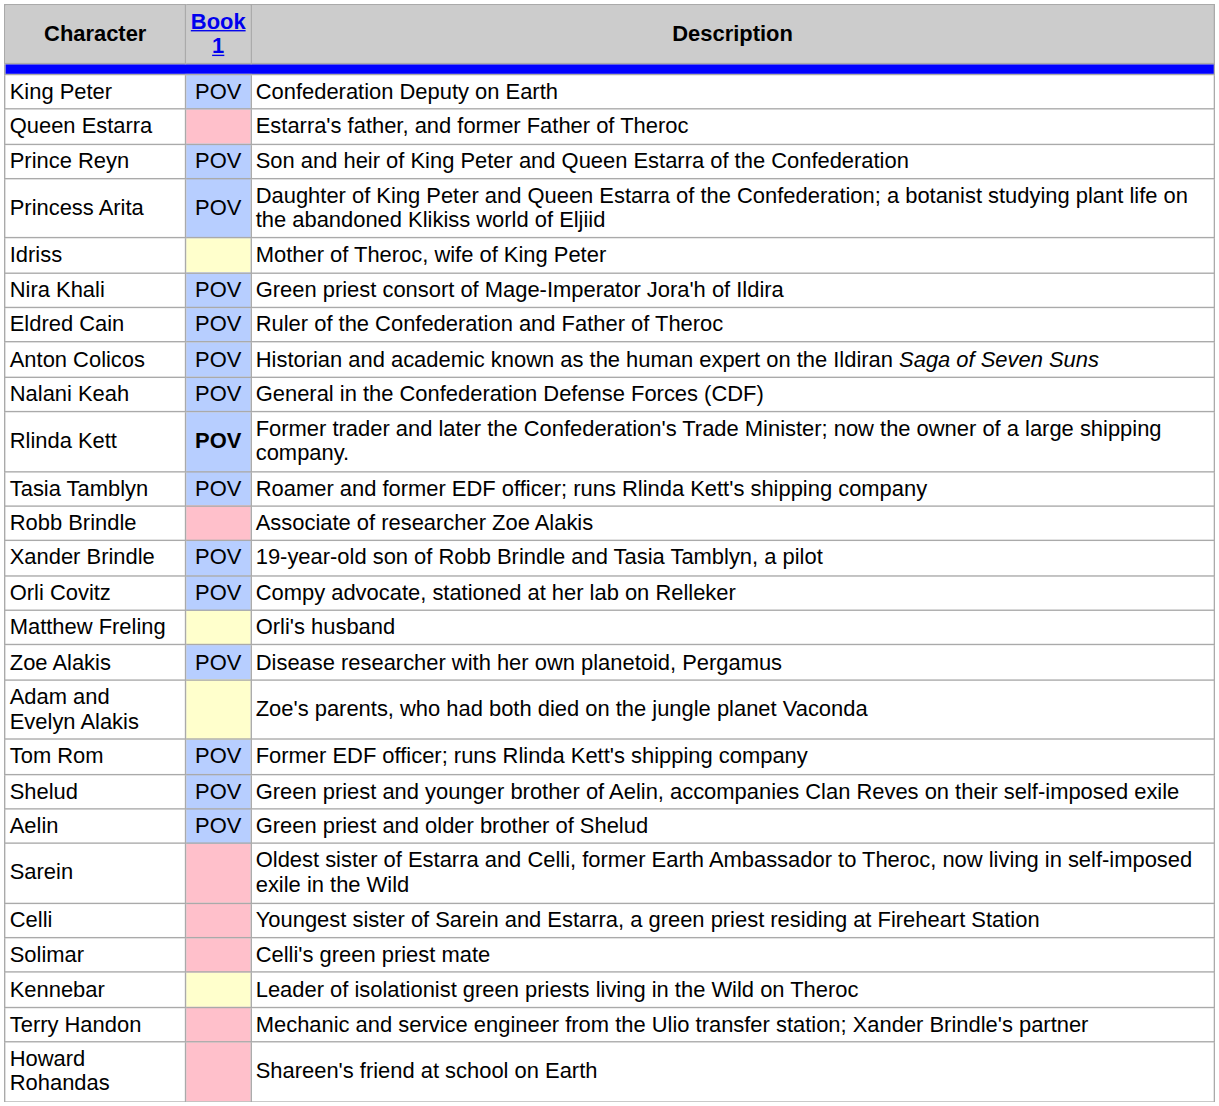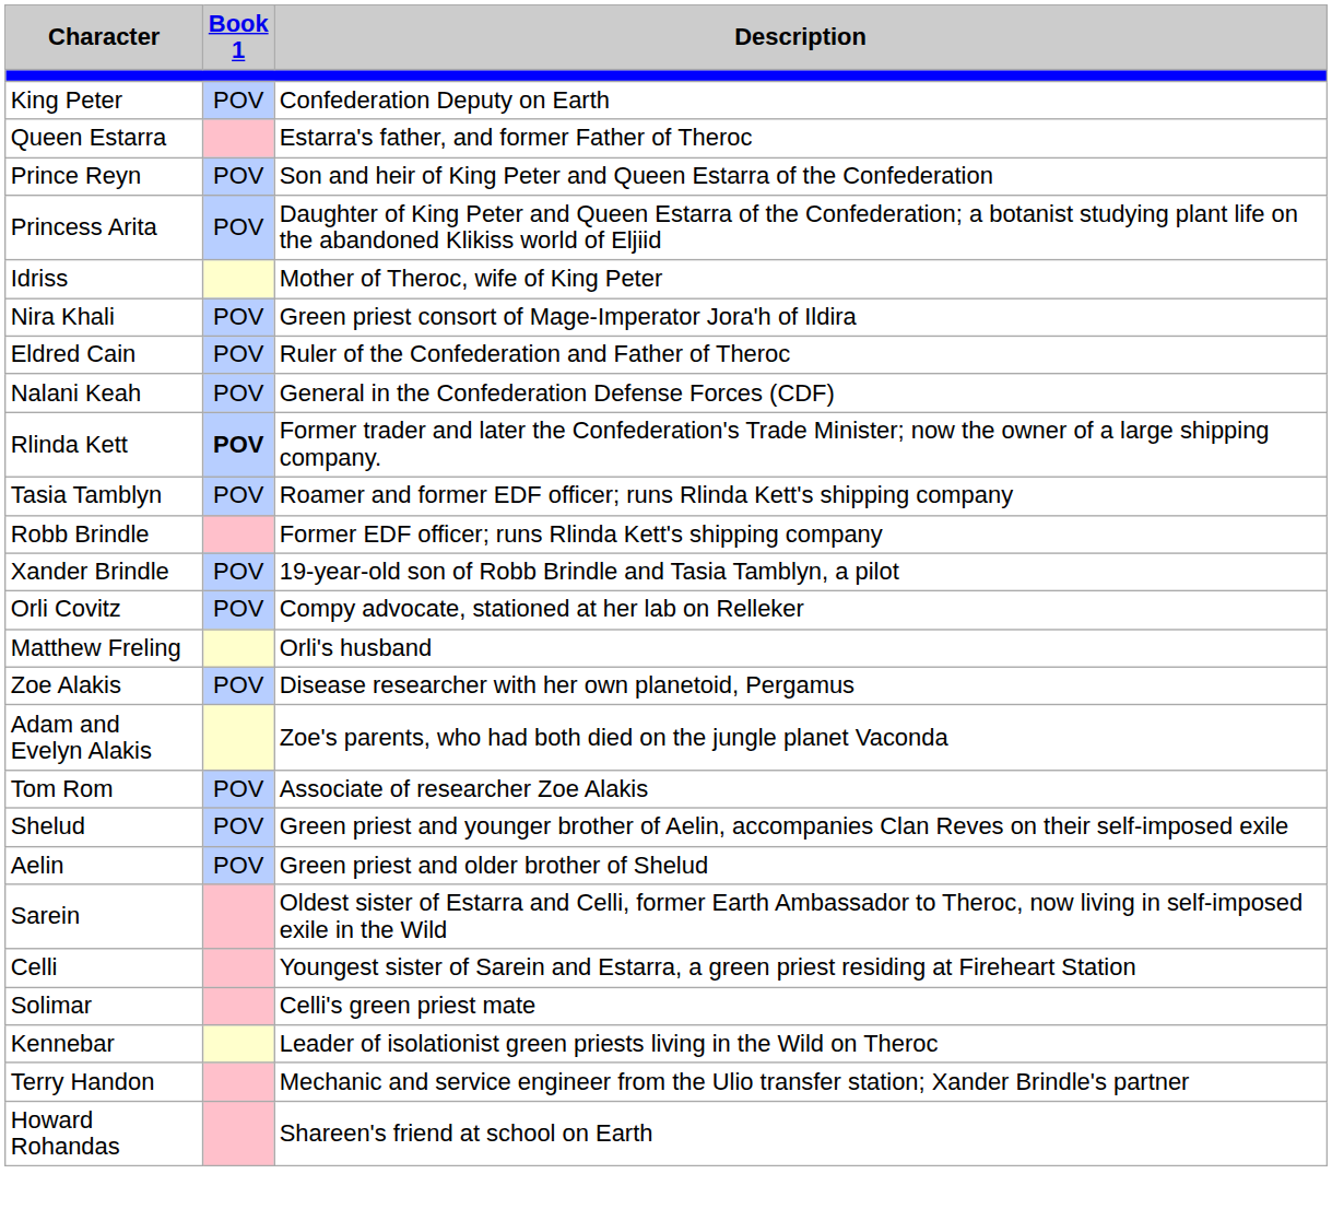- row: Anton Colicos | POV | Historian and academic known as the human expert on the Ildiran Saga of Seven Suns
Robb Brindle | Description: Associate of researcher Zoe Alakis -> Former EDF officer; runs Rlinda Kett's shipping company
Tom Rom | Description: Former EDF officer; runs Rlinda Kett's shipping company -> Associate of researcher Zoe Alakis
